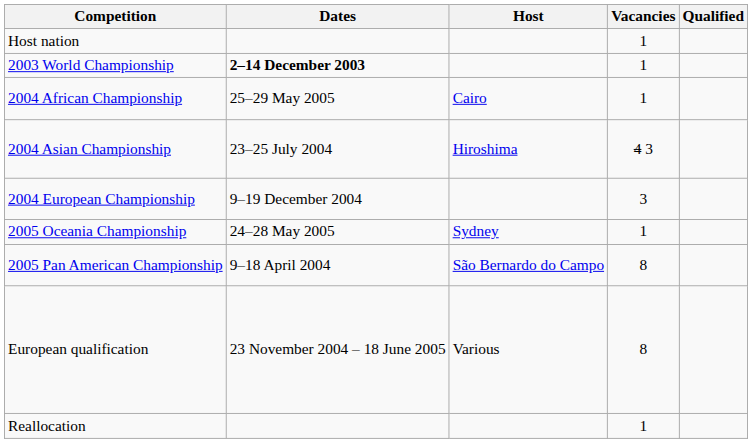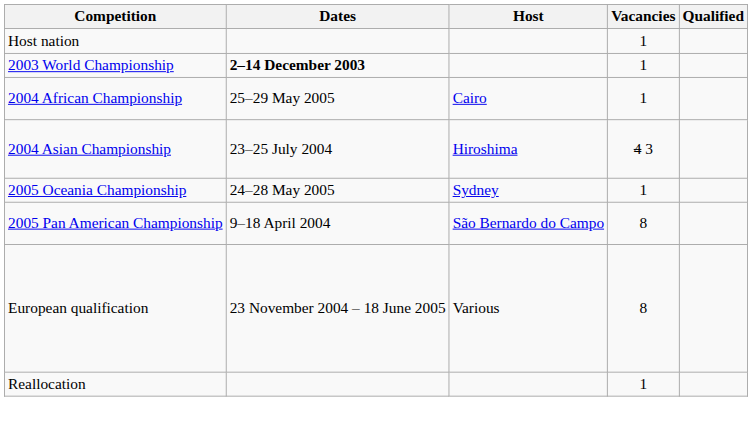- row: 2004 European Championship | 9–19 December 2004 | 3
